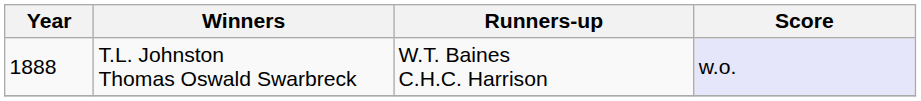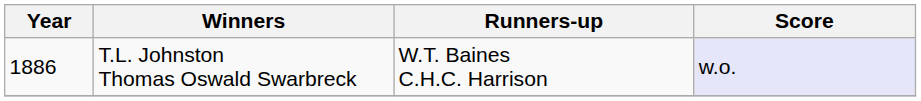T.L. Johnston Thomas Oswald Swarbreck | Year: 1888 -> 1886
